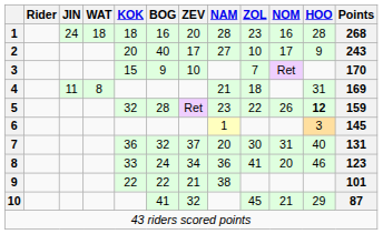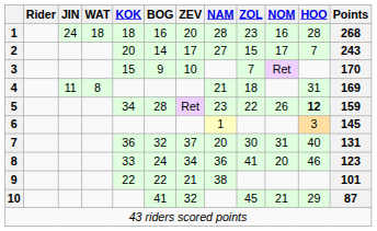2 | BOG: 40 -> 14
2 | ZOL: 10 -> 15
2 | HOO: 9 -> 7
5 | KOK: 32 -> 34
